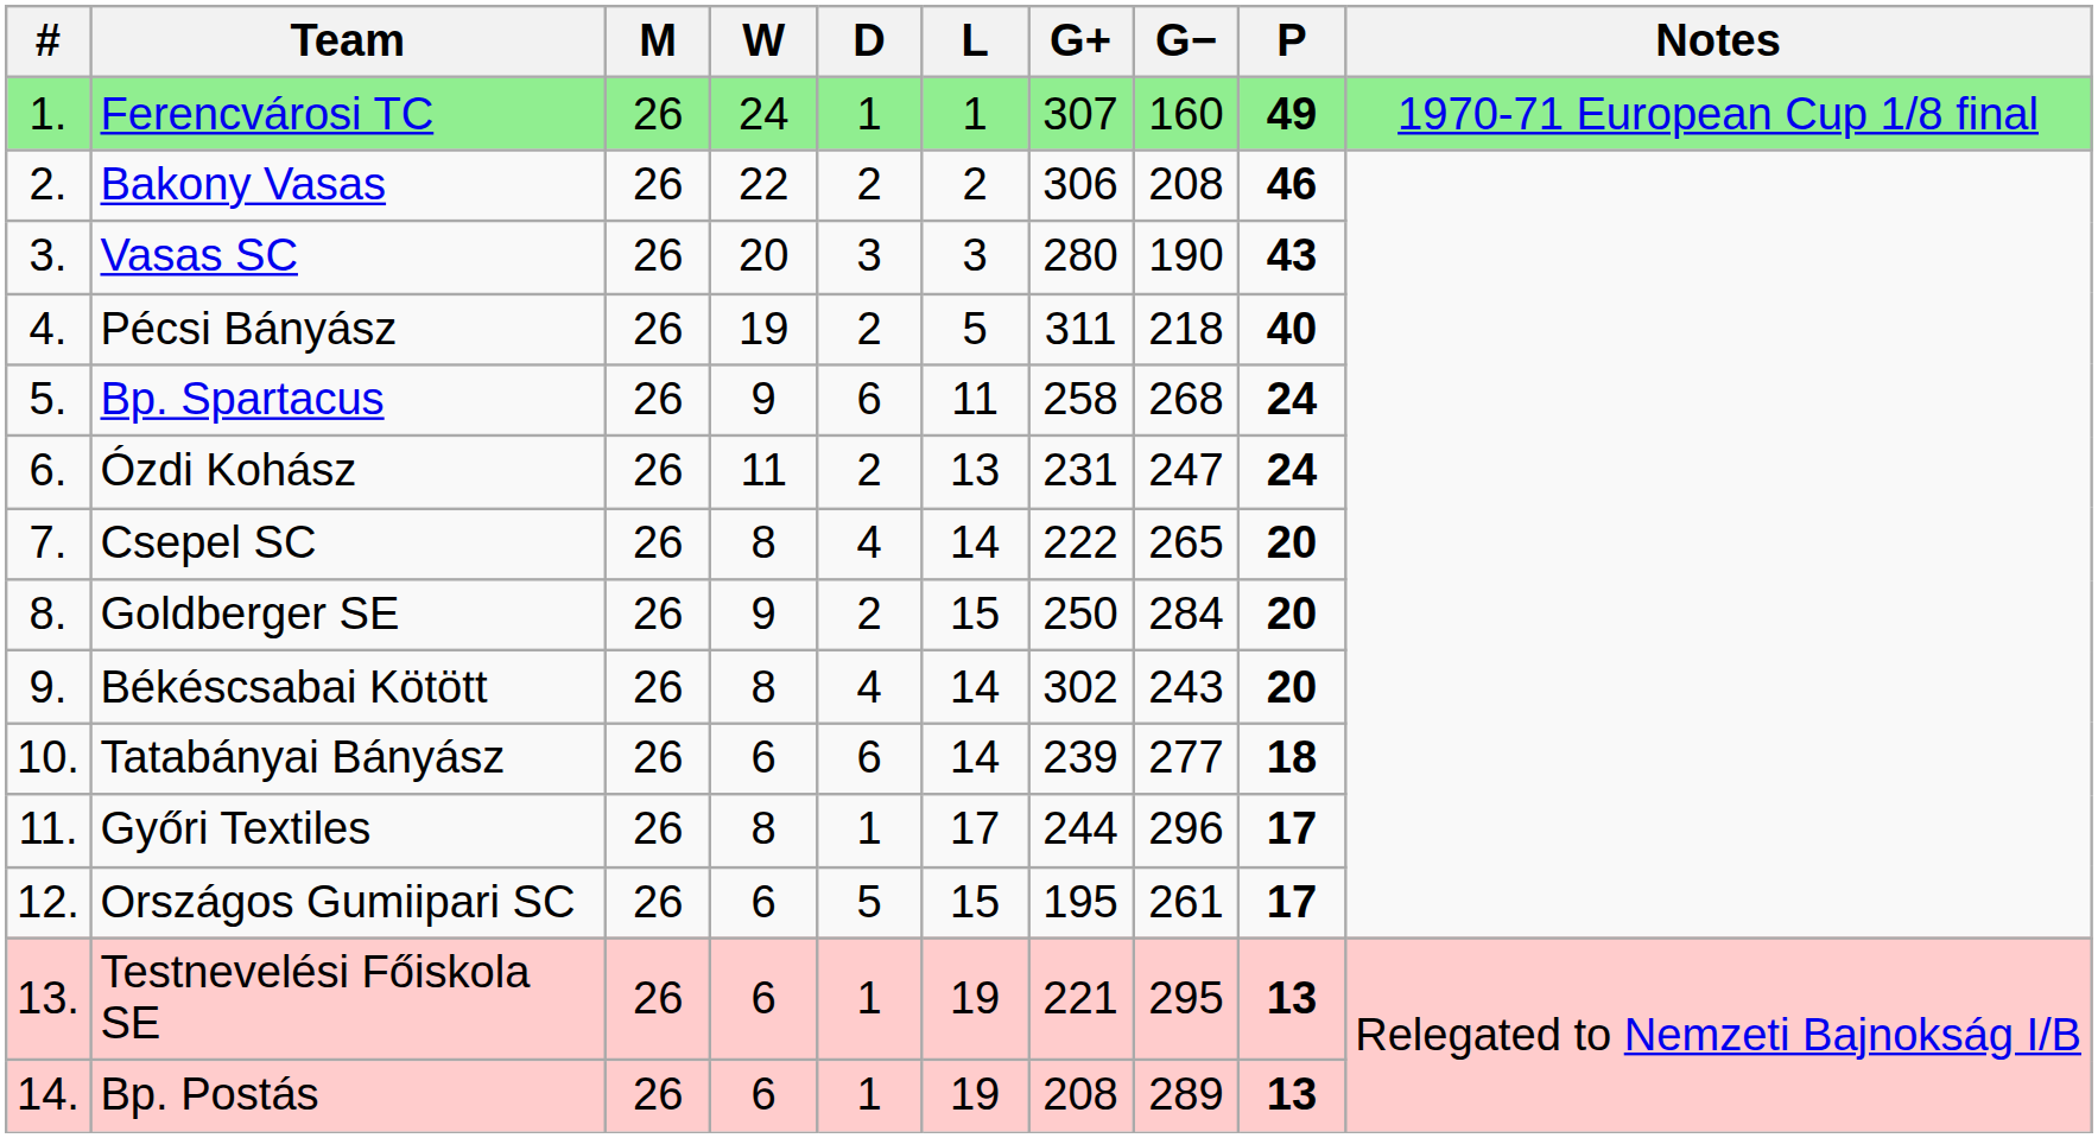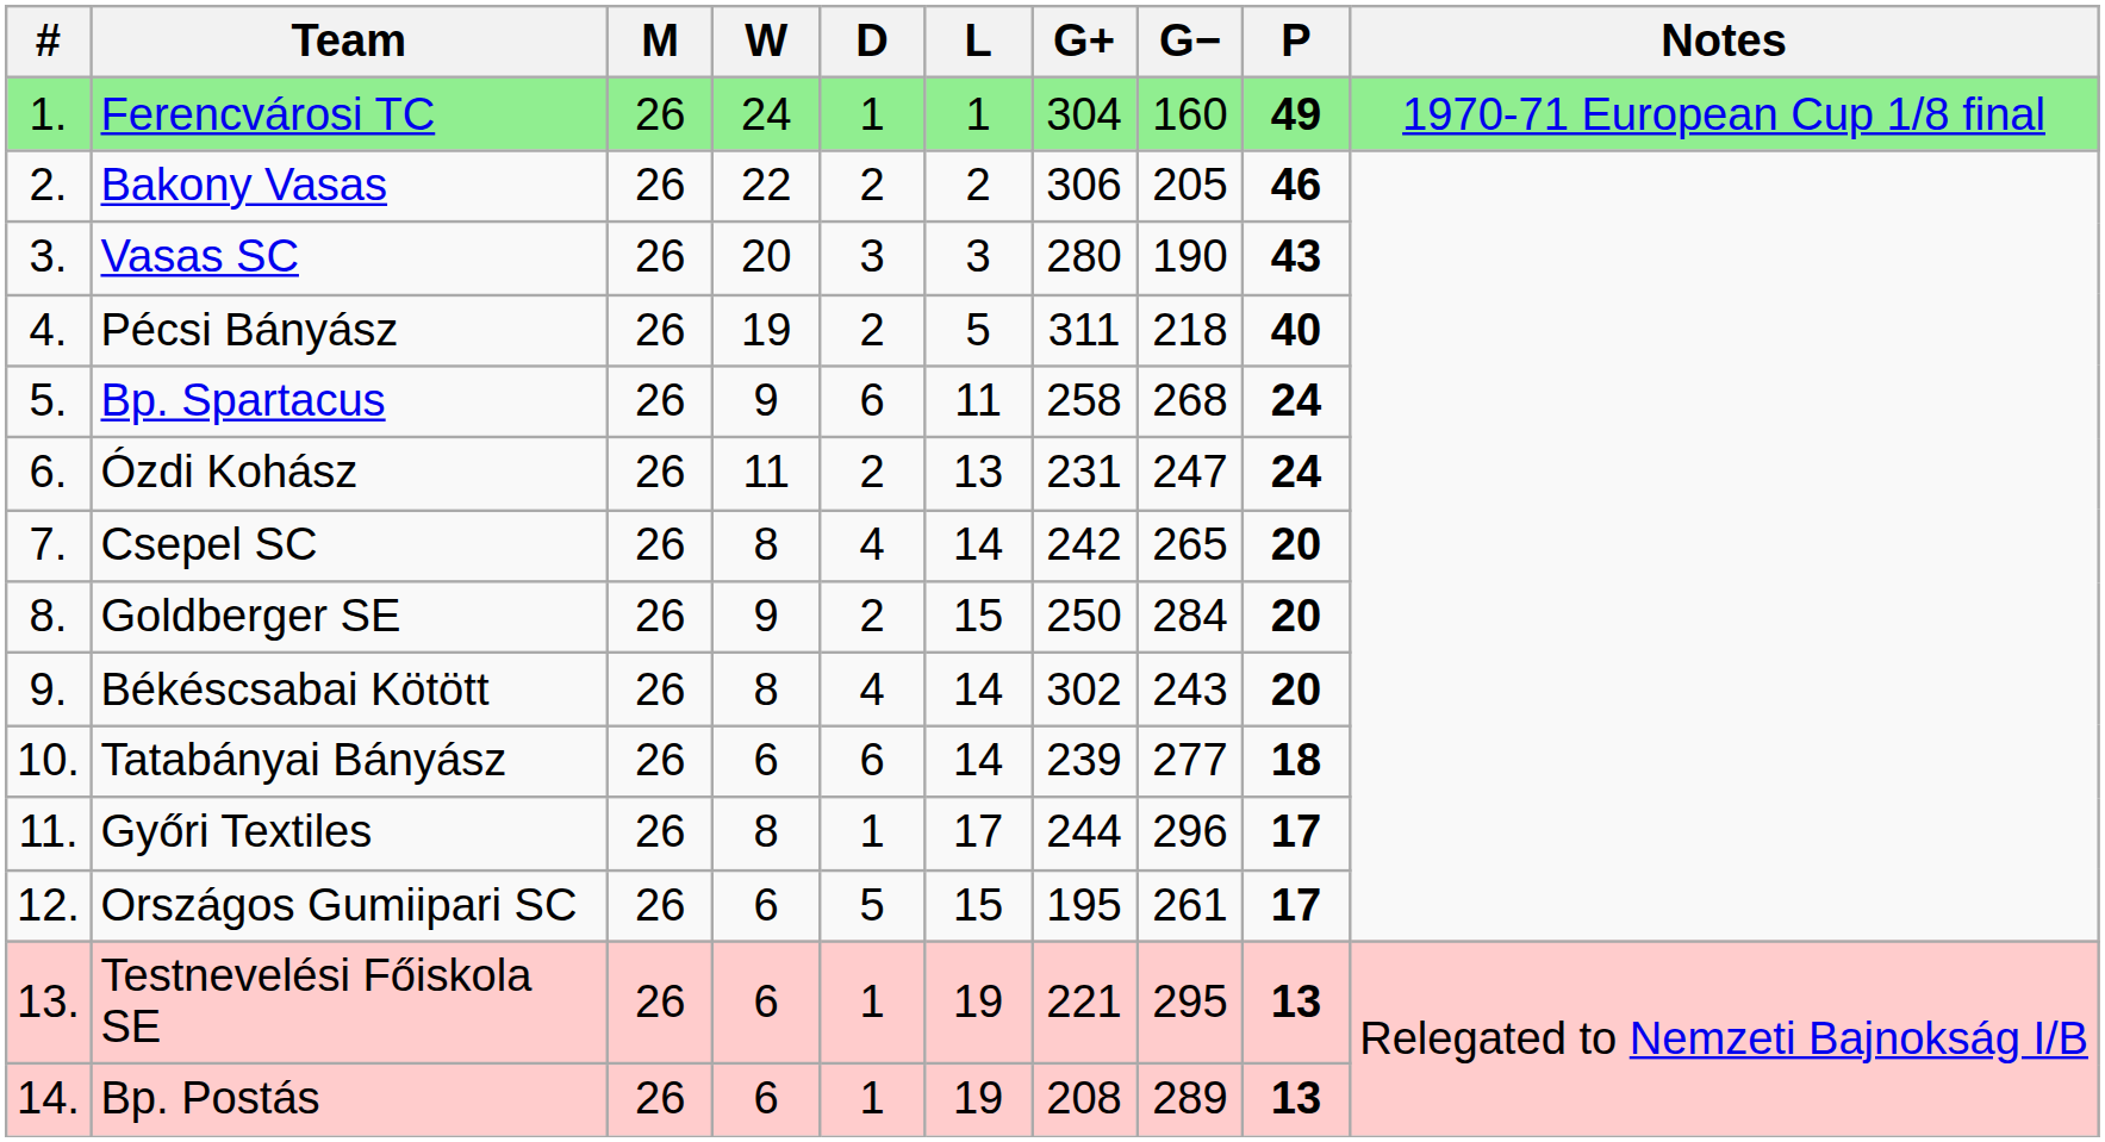Ferencvárosi TC | G+: 307 -> 304
Bakony Vasas | G−: 208 -> 205
Csepel SC | G+: 222 -> 242
